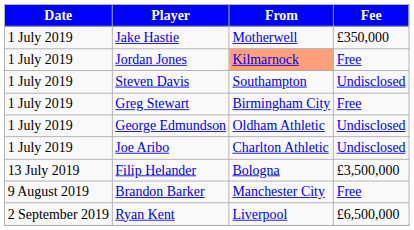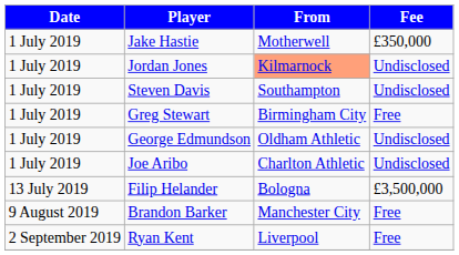Jordan Jones | Fee: Free -> Undisclosed
Ryan Kent | Fee: £6,500,000 -> Free
